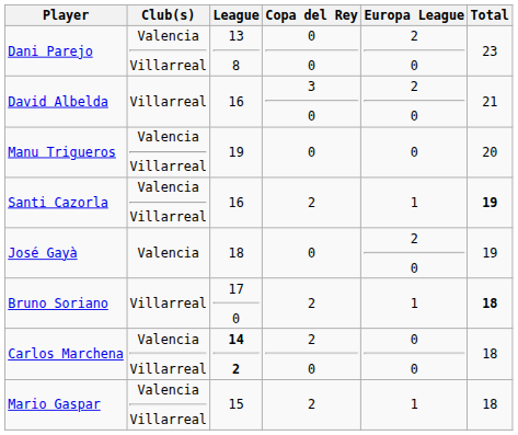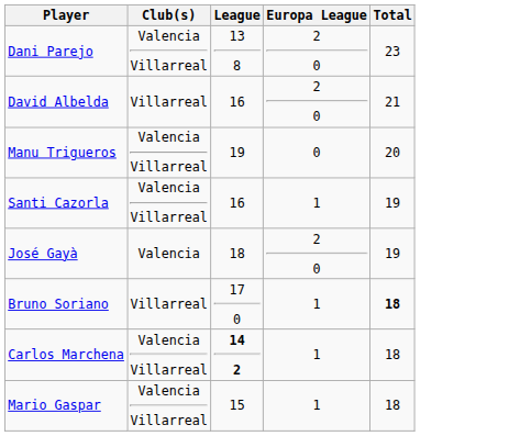- column: Copa del Rey | 0 0 | 3 0 | 0 | 2 | 0 | 2 | 2 0 | 2
Santi Cazorla | Total: bold -> normal
Carlos Marchena | Europa League: 0 0 -> 1
